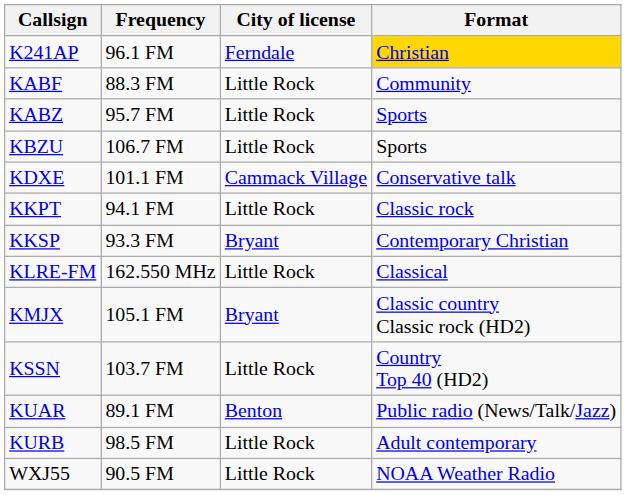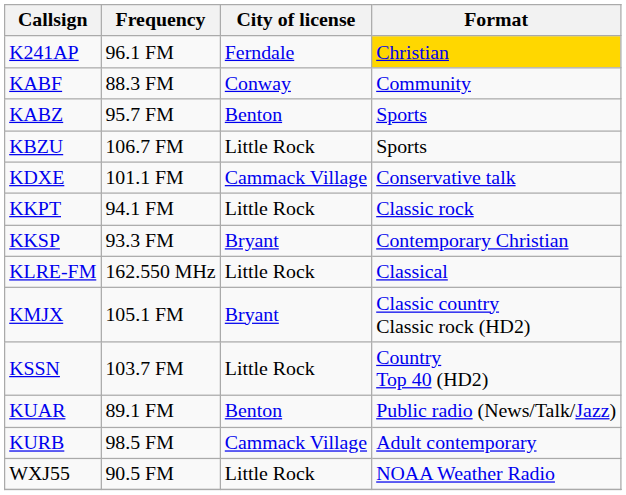KABF | City of license: Little Rock -> Conway
KABZ | City of license: Little Rock -> Benton
KURB | City of license: Little Rock -> Cammack Village
